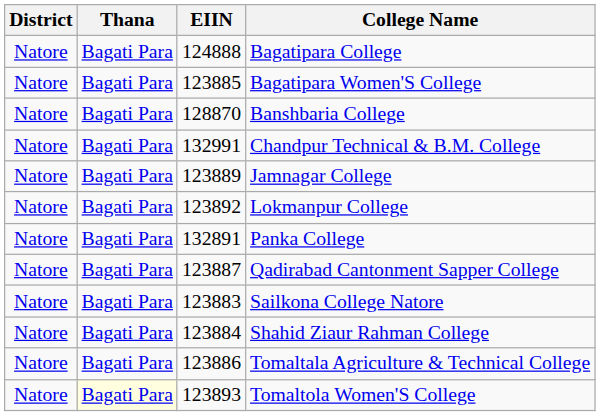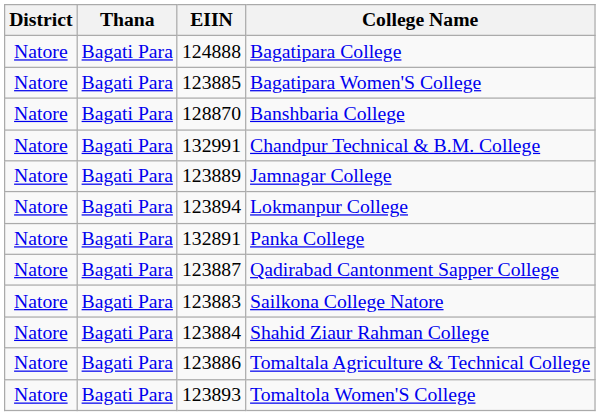Lokmanpur College | EIIN: 123892 -> 123894
Tomaltola Women'S College | Thana: lightyellow background -> no background
